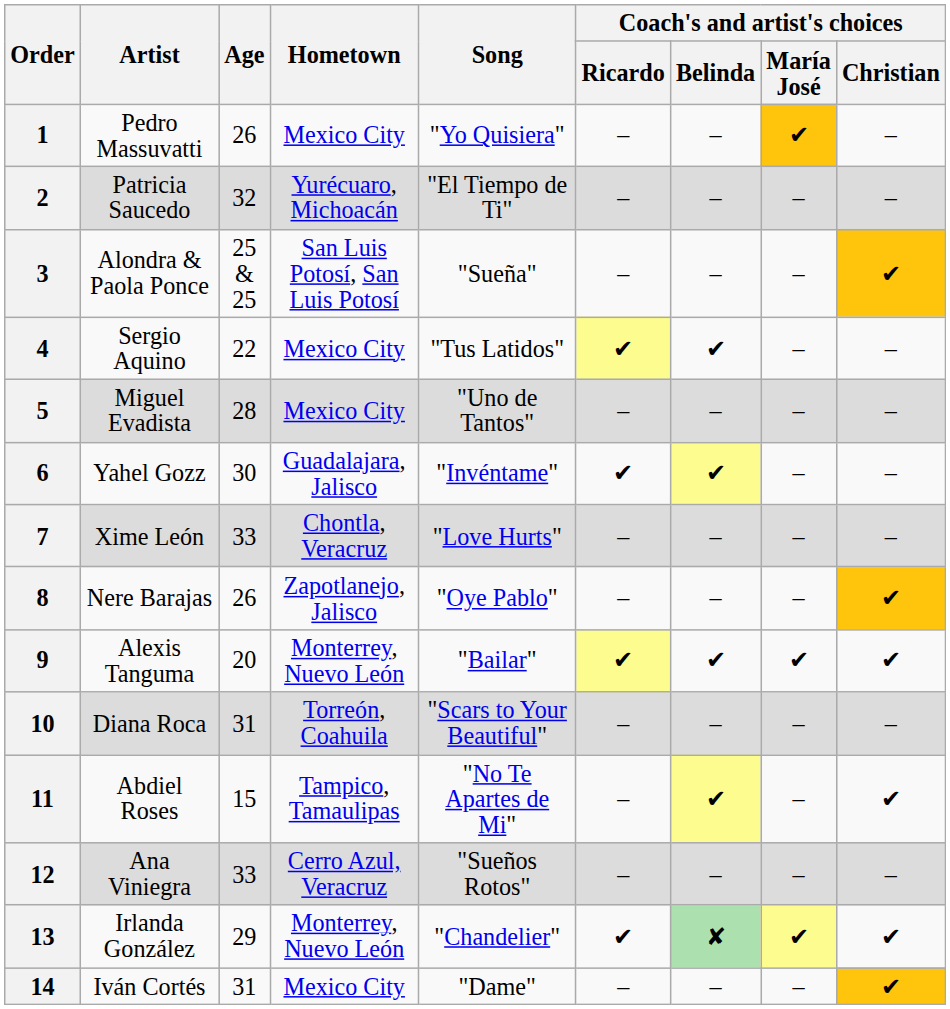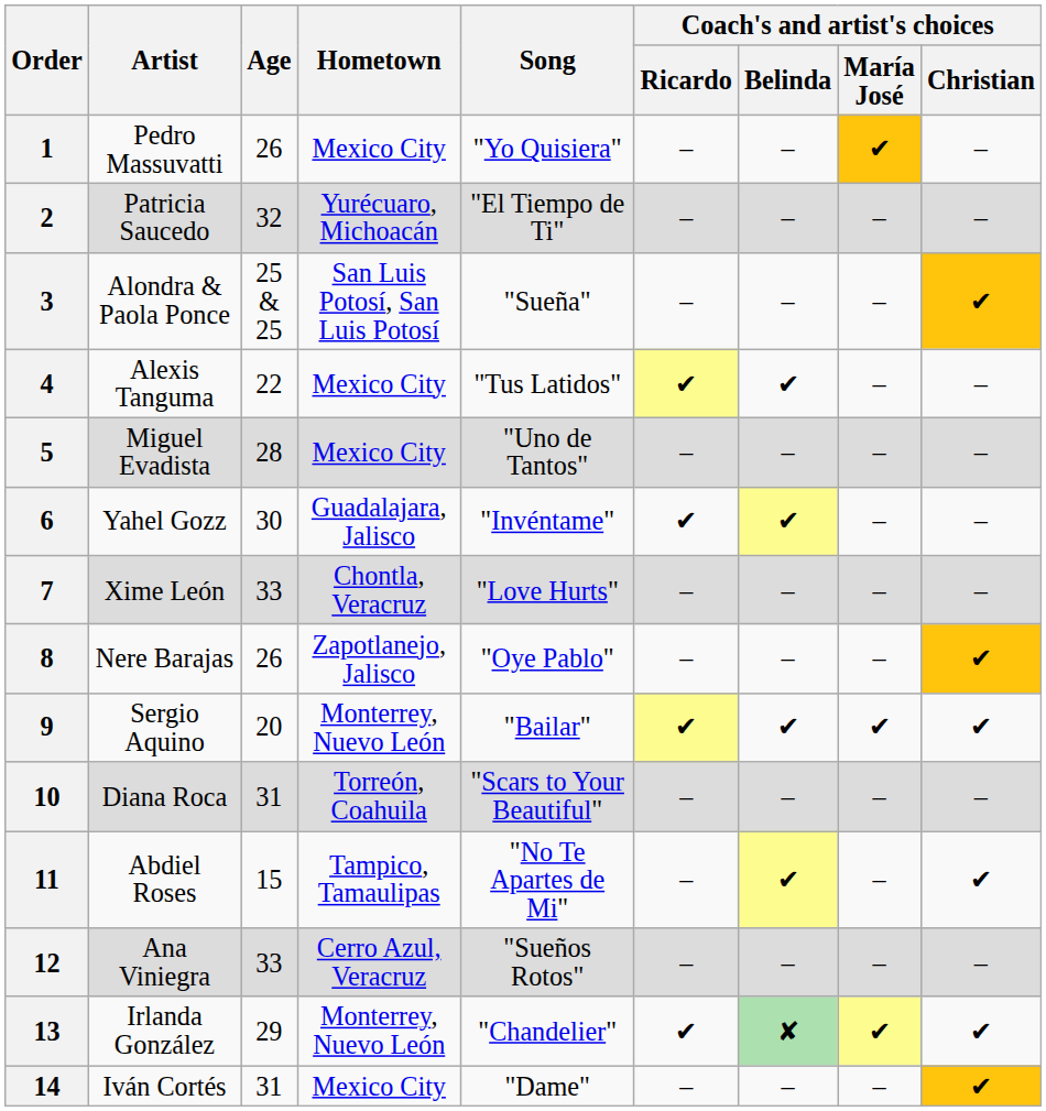4 | Artist: Sergio Aquino -> Alexis Tanguma
9 | Artist: Alexis Tanguma -> Sergio Aquino
